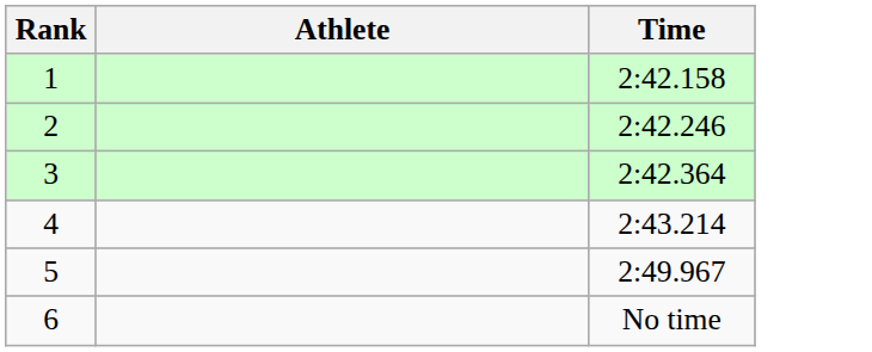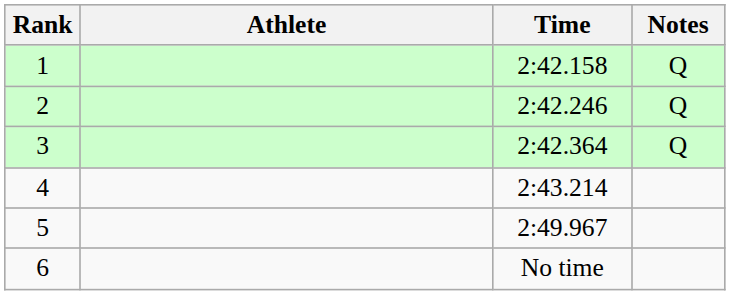+ column: Notes | Q | Q | Q
